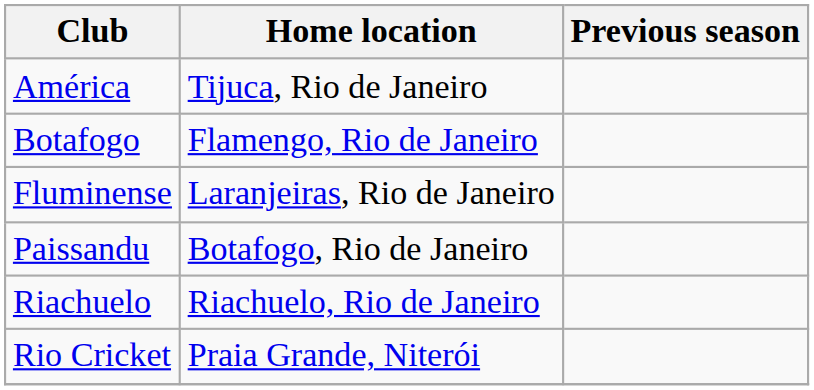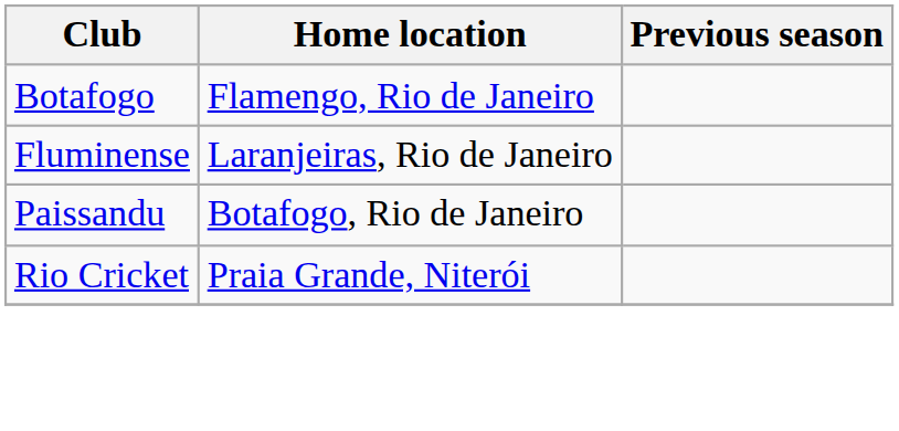- row: América | Tijuca, Rio de Janeiro
- row: Riachuelo | Riachuelo, Rio de Janeiro
